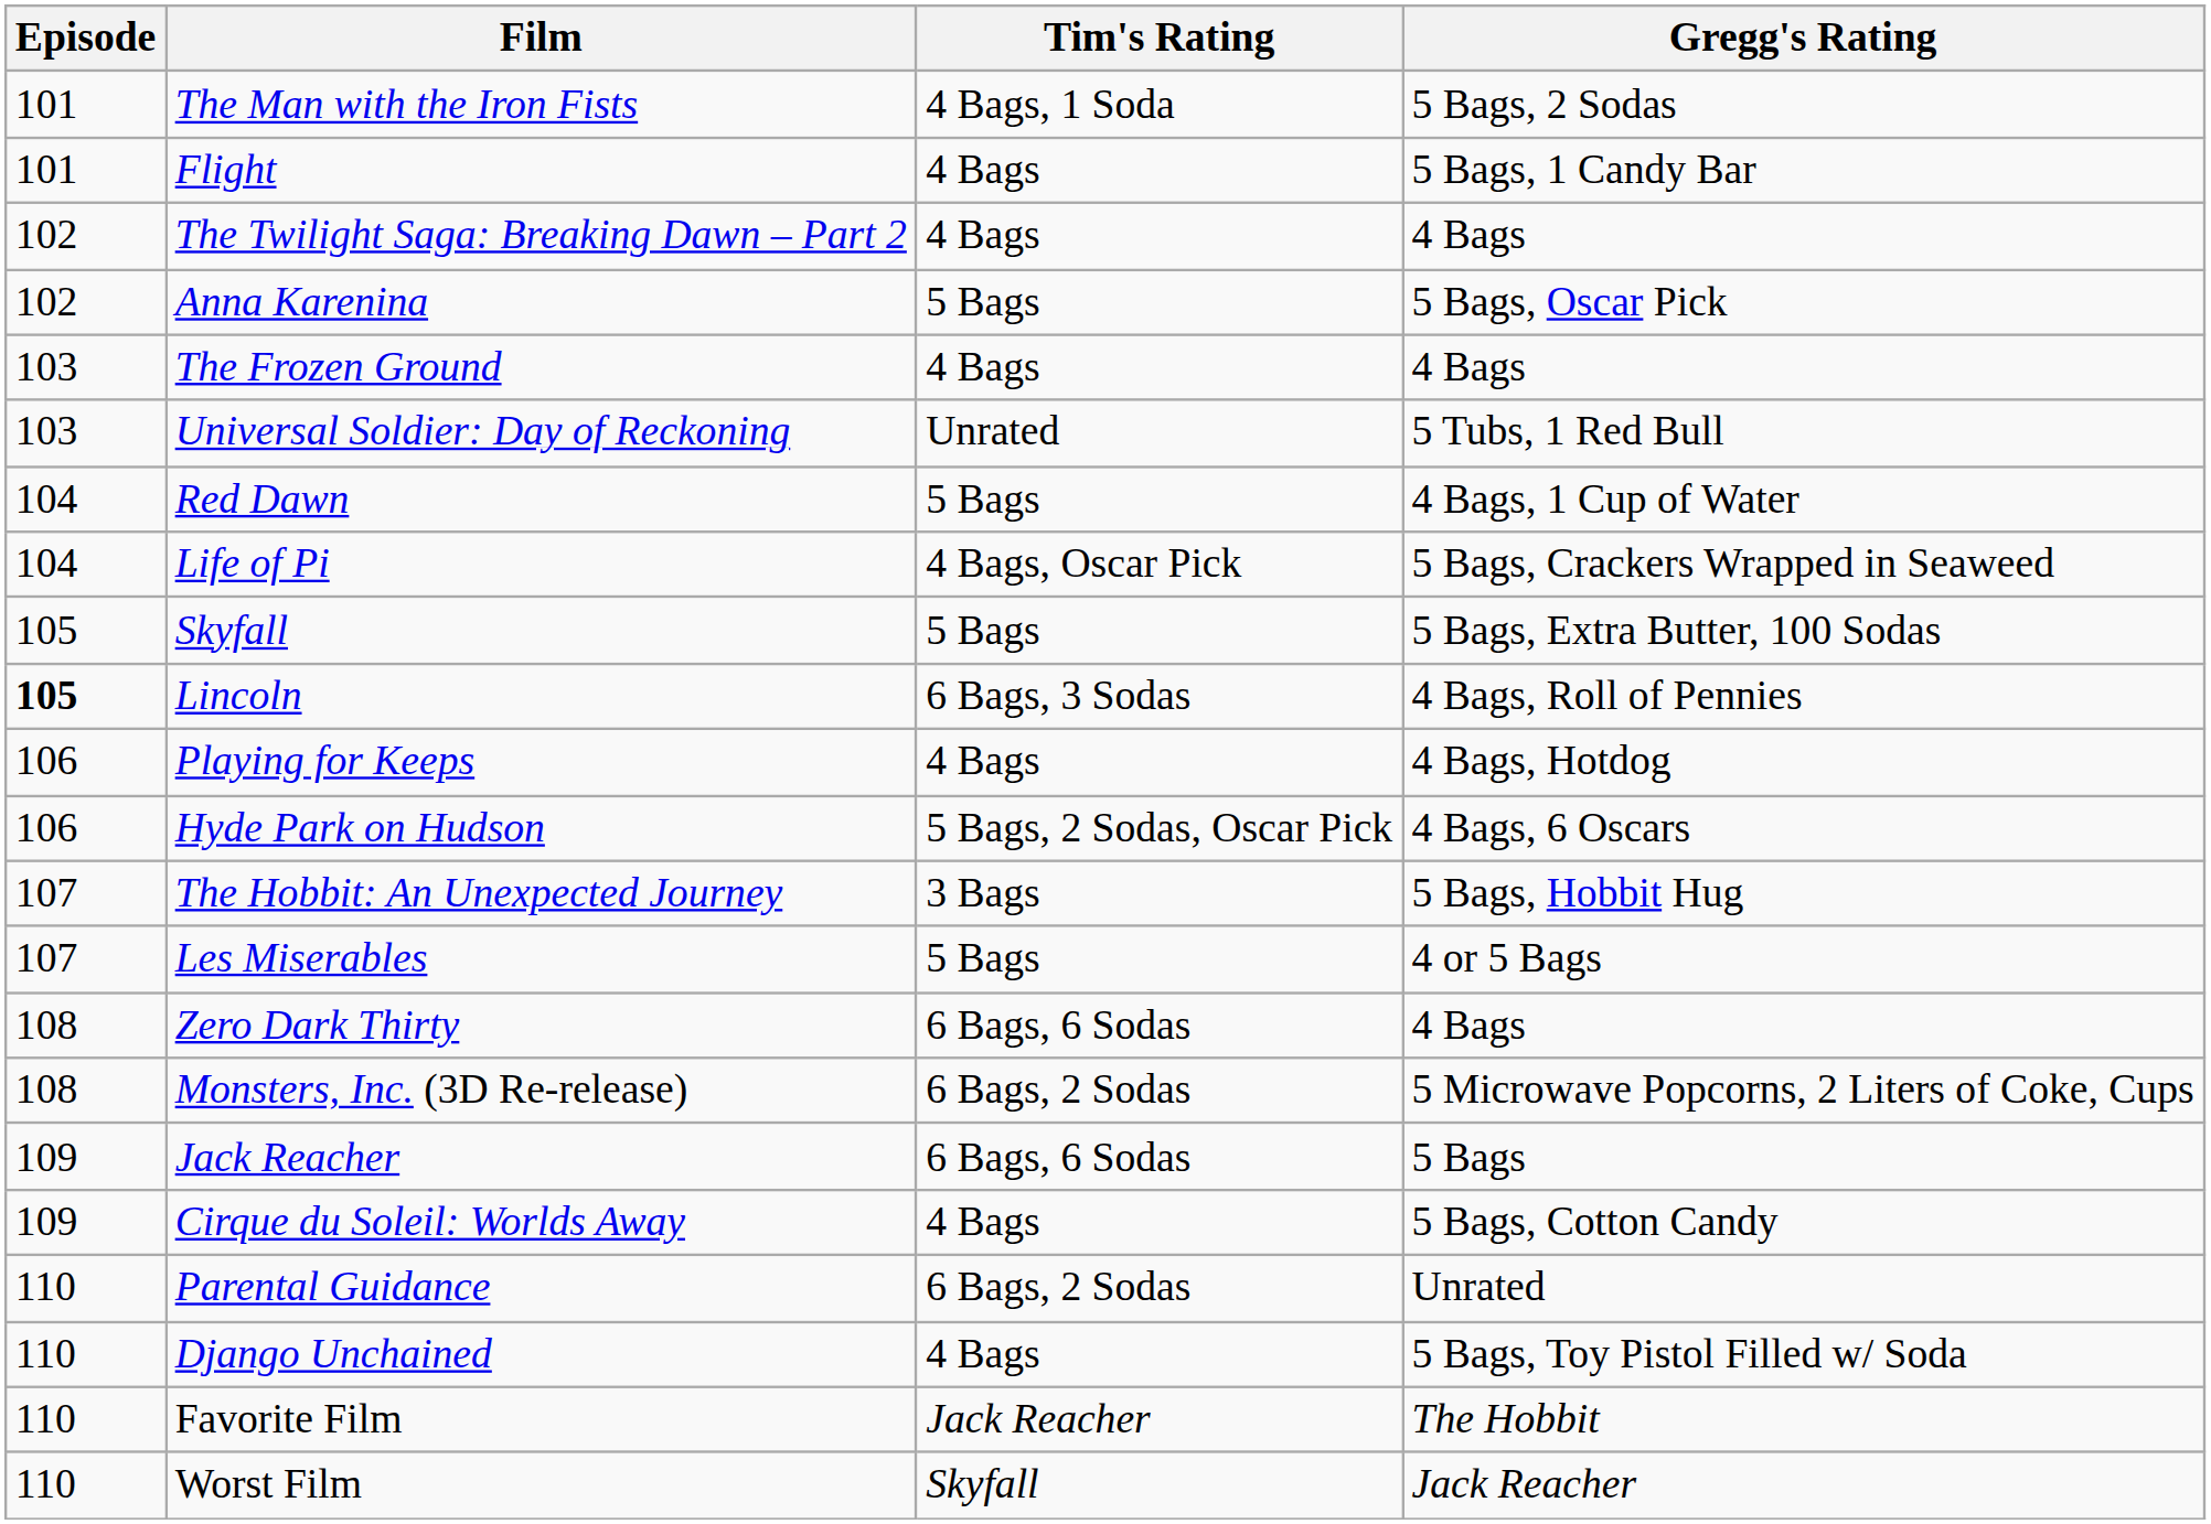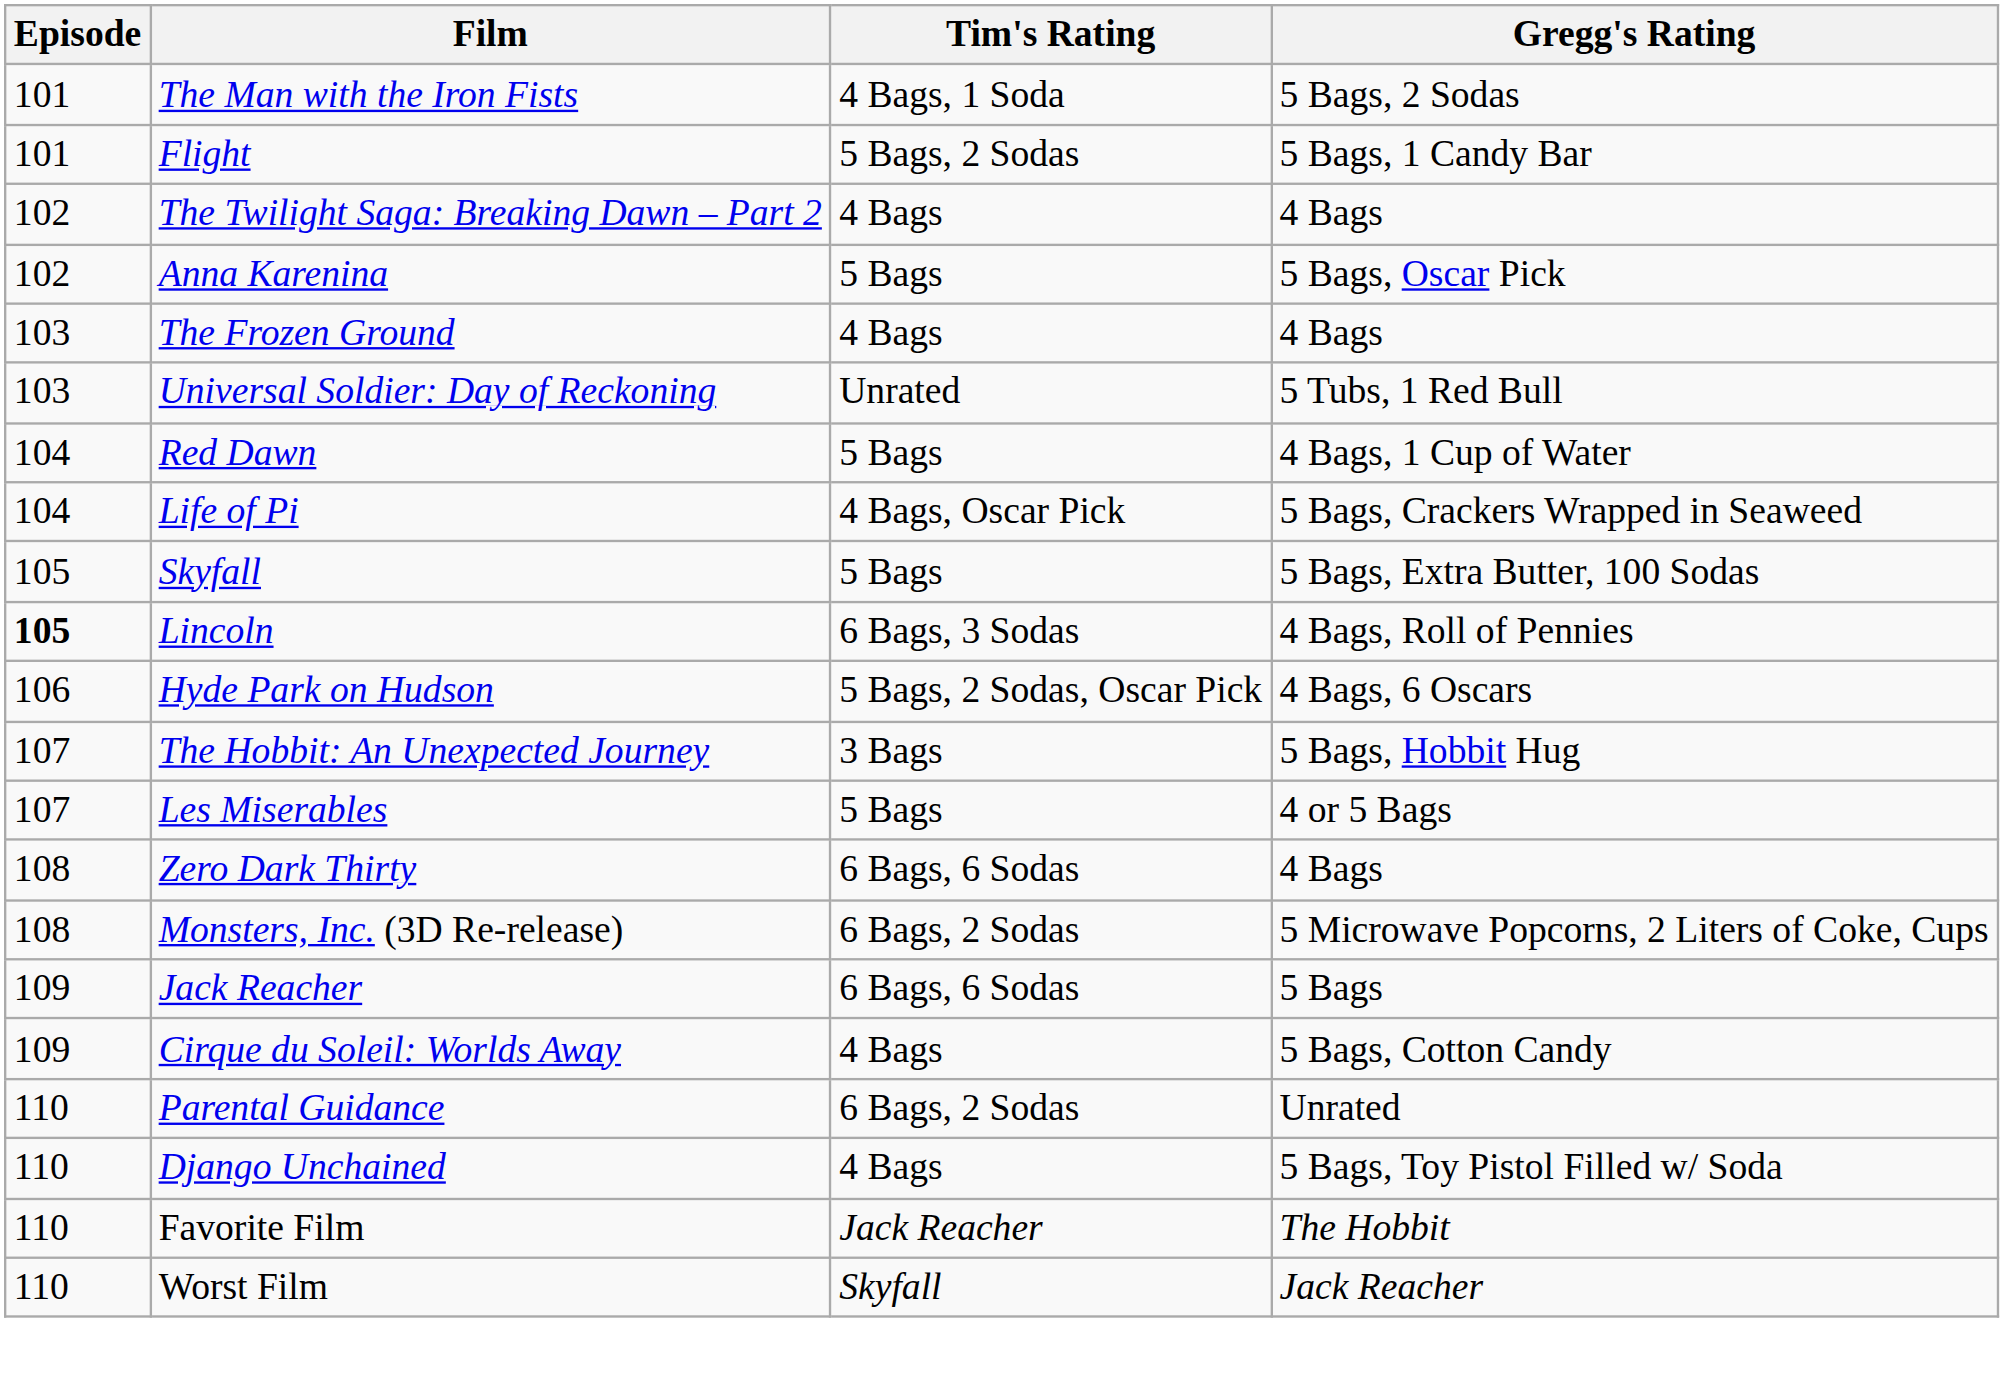Flight | Tim's Rating: 4 Bags -> 5 Bags, 2 Sodas
- row: 106 | Playing for Keeps | 4 Bags | 4 Bags, Hotdog
